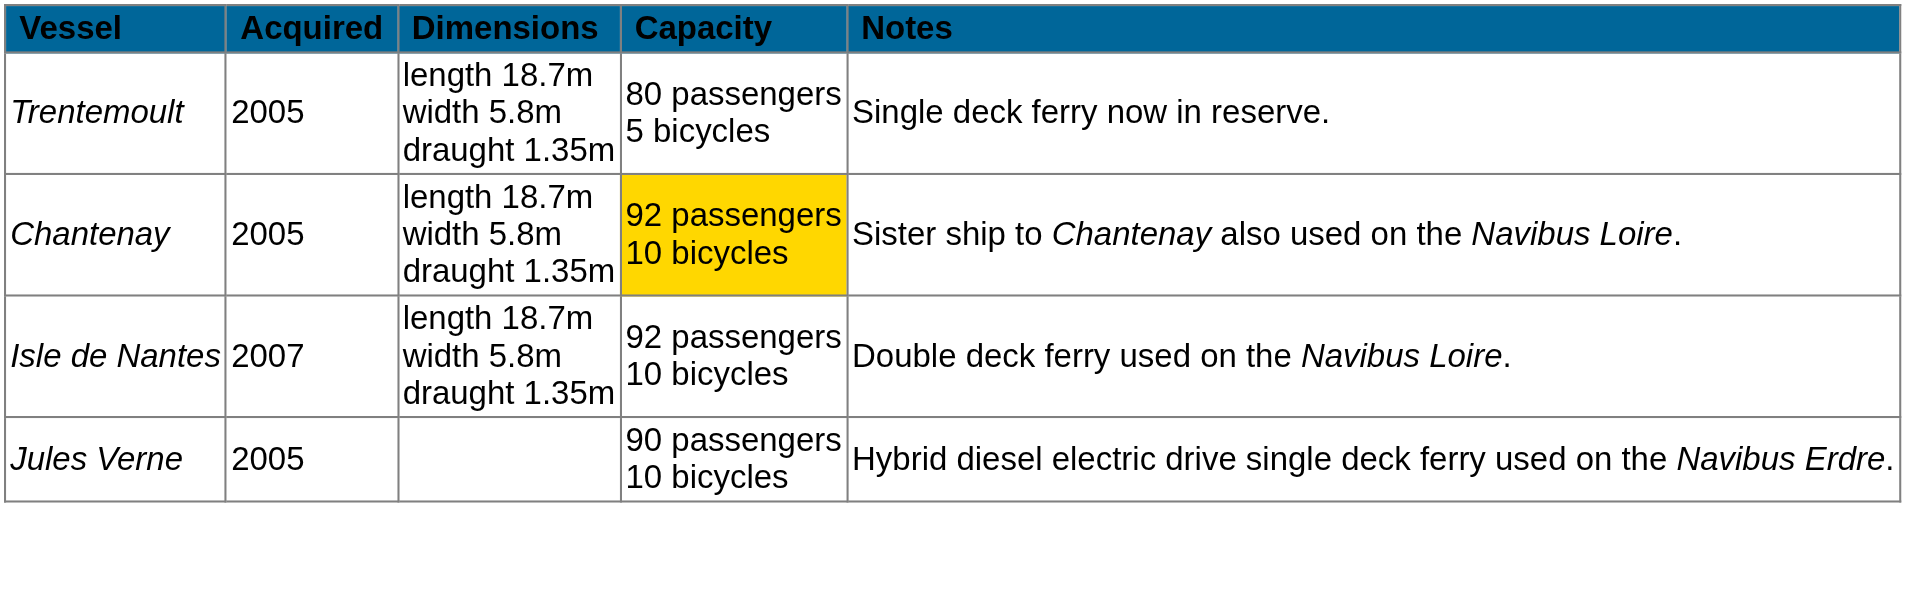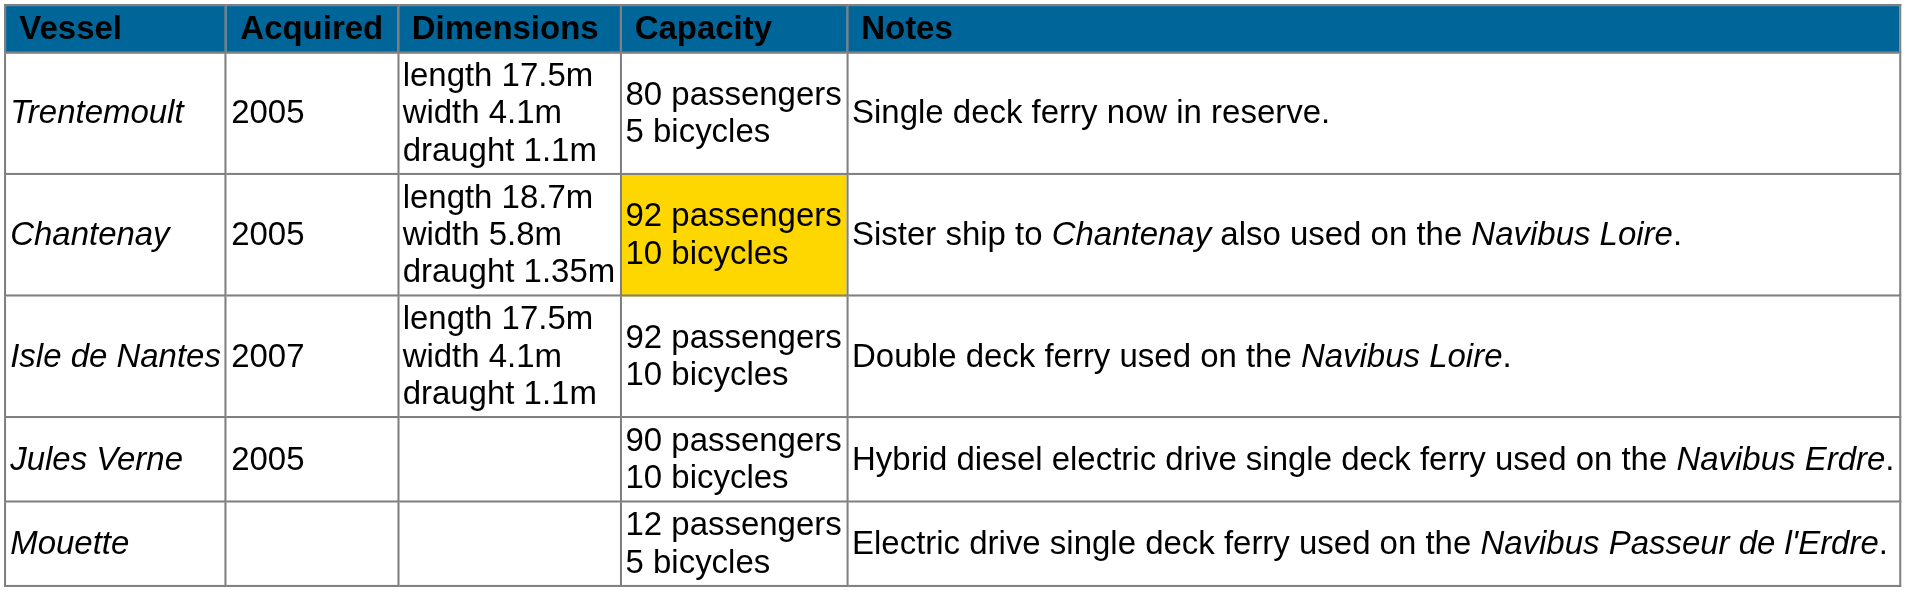Trentemoult | Dimensions: length 18.7m width 5.8m draught 1.35m -> length 17.5m width 4.1m draught 1.1m
Isle de Nantes | Dimensions: length 18.7m width 5.8m draught 1.35m -> length 17.5m width 4.1m draught 1.1m
+ row: Mouette | 12 passengers 5 bicycles | Electric drive single deck ferry used on the Navibus Passeur de l'Erdre.
